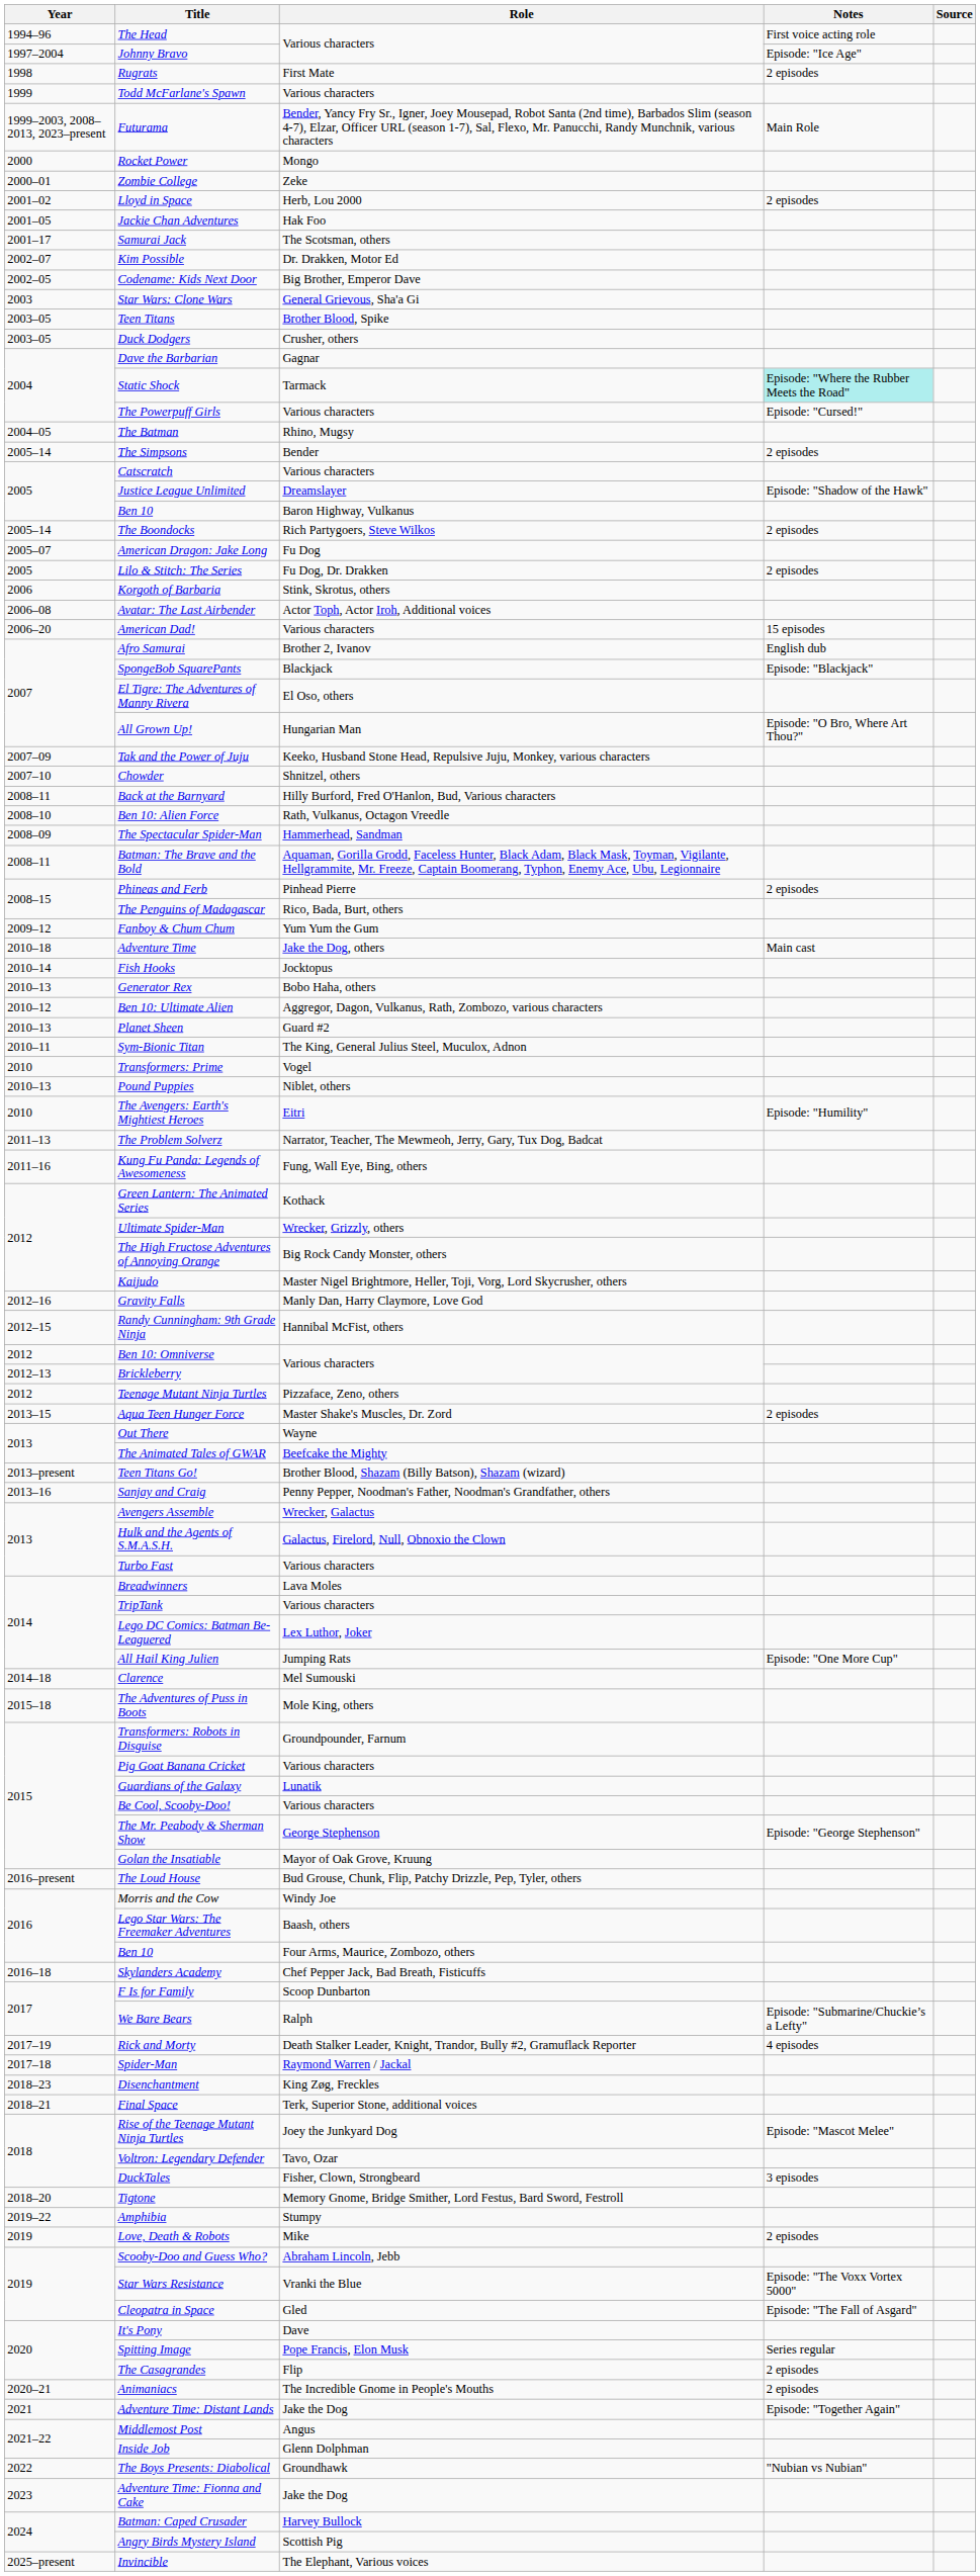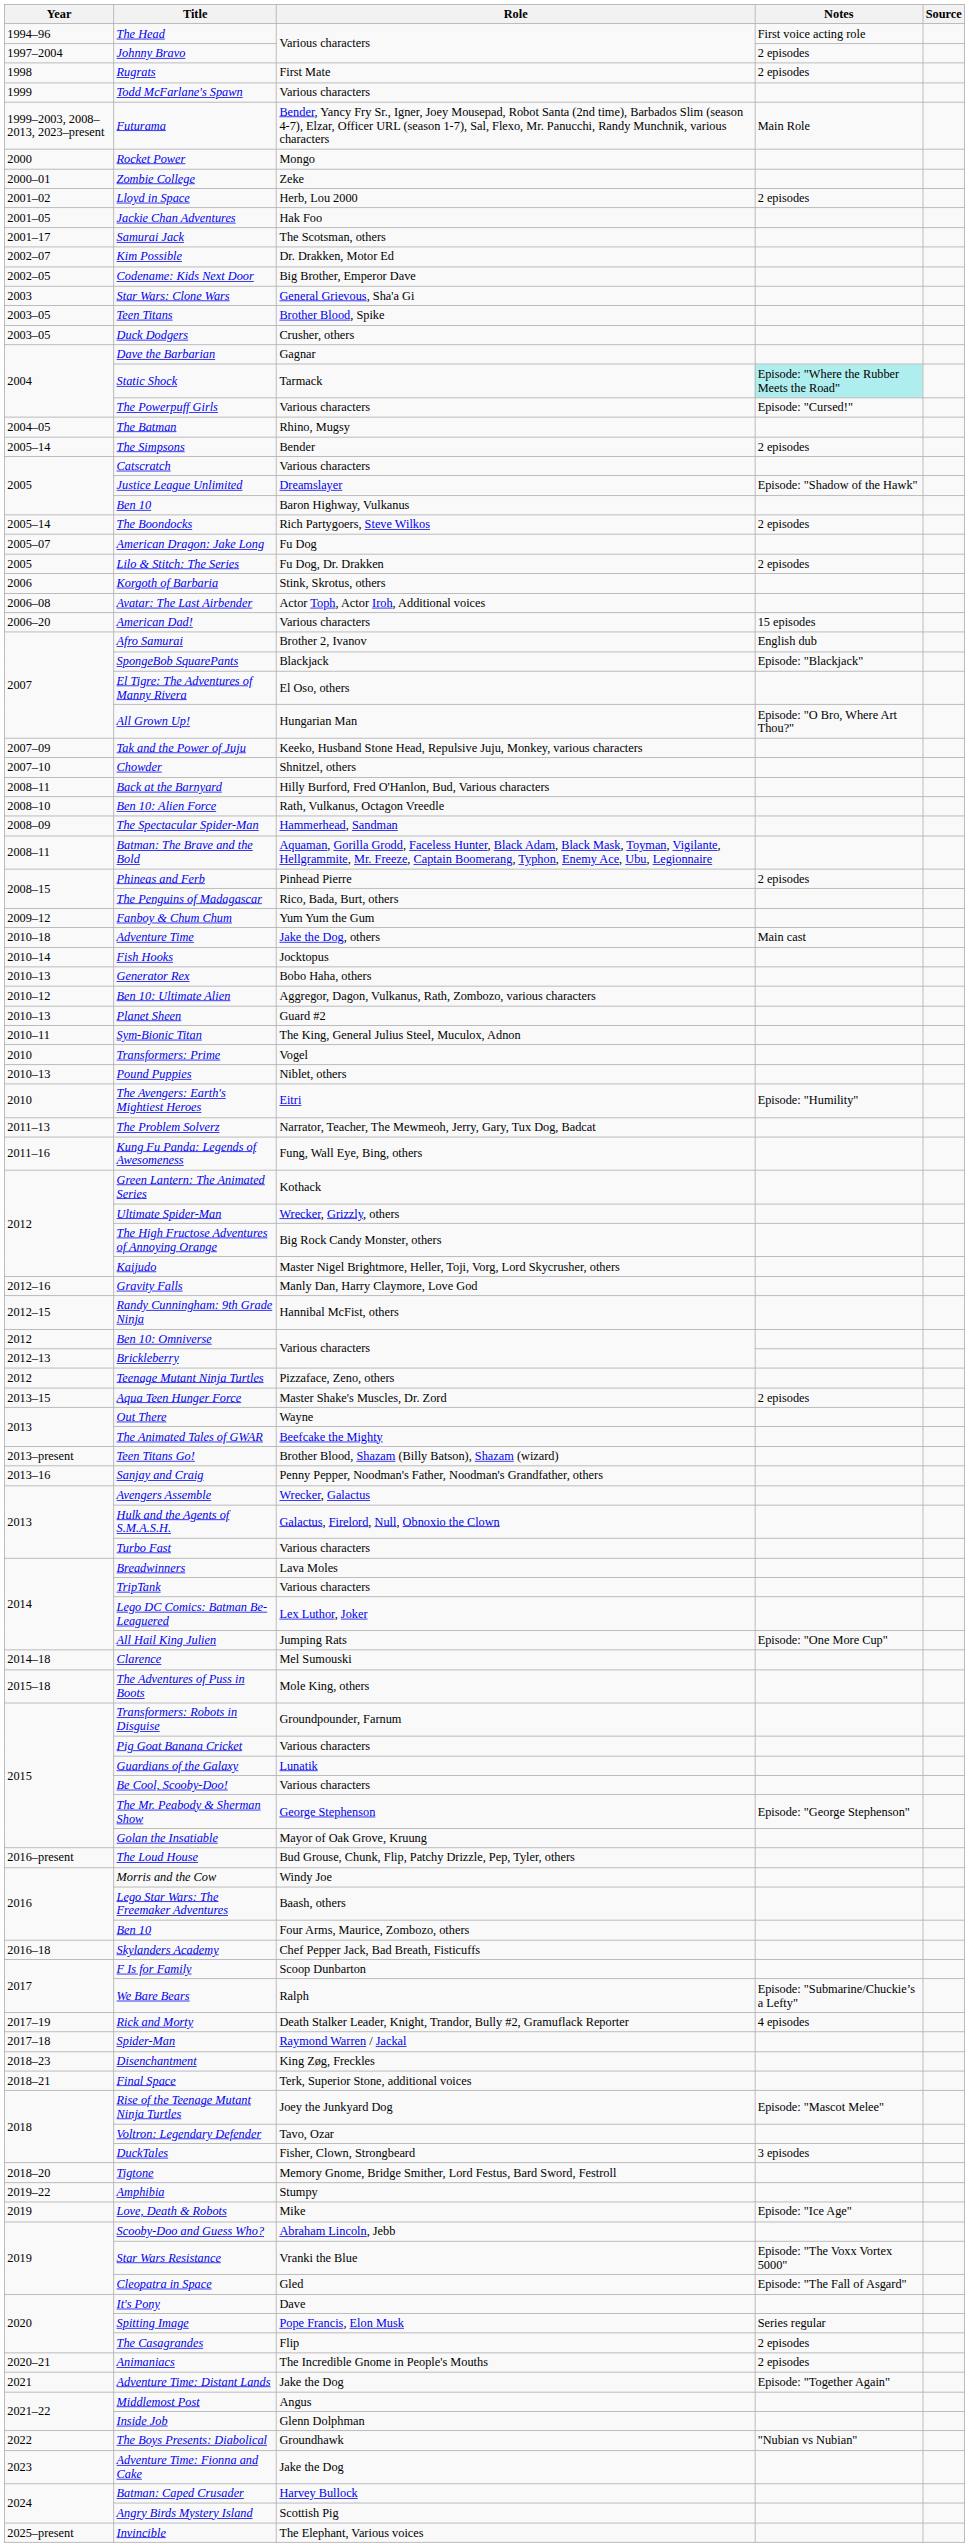Johnny Bravo | Notes: Episode: "Ice Age" -> 2 episodes
Love, Death & Robots | Notes: 2 episodes -> Episode: "Ice Age"
